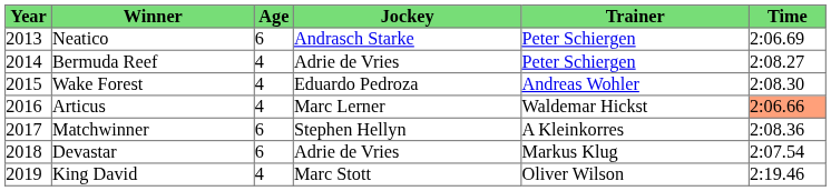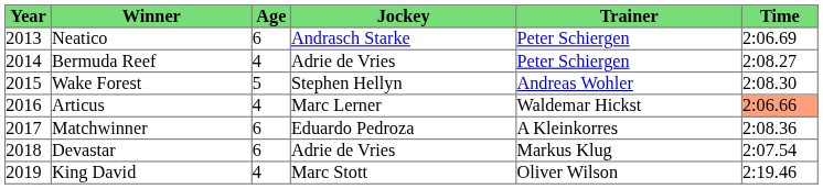Wake Forest | Age: 4 -> 5
Wake Forest | Jockey: Eduardo Pedroza -> Stephen Hellyn
Matchwinner | Jockey: Stephen Hellyn -> Eduardo Pedroza
